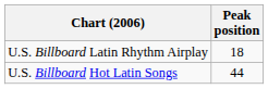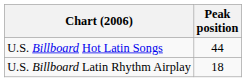rows swapped: U.S. Billboard Hot Latin Songs <-> U.S. Billboard Latin Rhythm Airplay
